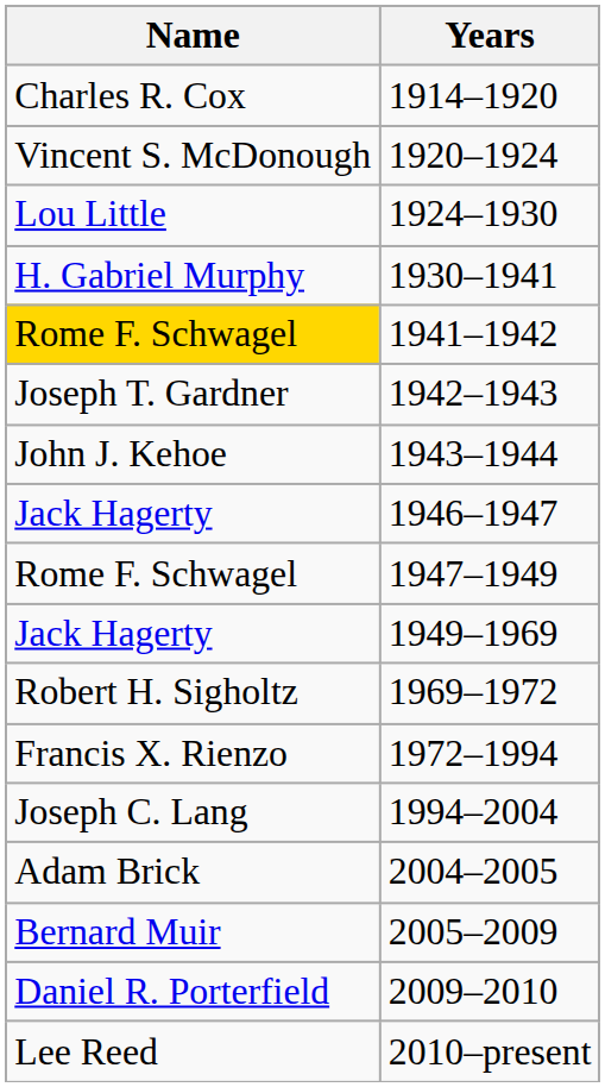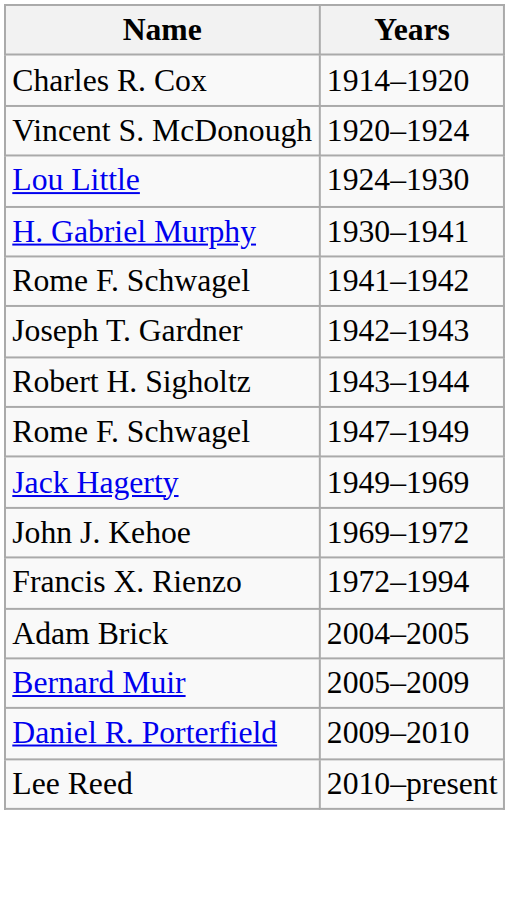1941–1942 | Name: gold background -> no background
1943–1944 | Name: John J. Kehoe -> Robert H. Sigholtz
- row: Jack Hagerty | 1946–1947
1969–1972 | Name: Robert H. Sigholtz -> John J. Kehoe
- row: Joseph C. Lang | 1994–2004
